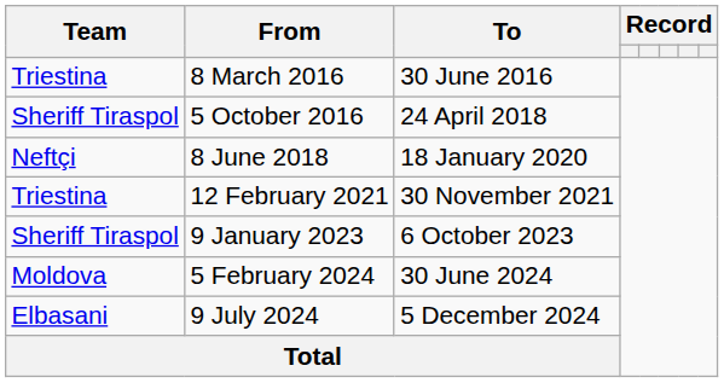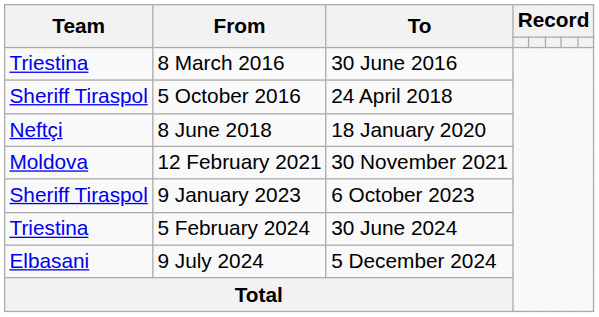12 February 2021 | Team: Triestina -> Moldova
5 February 2024 | Team: Moldova -> Triestina
